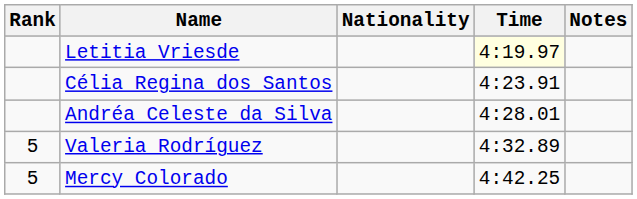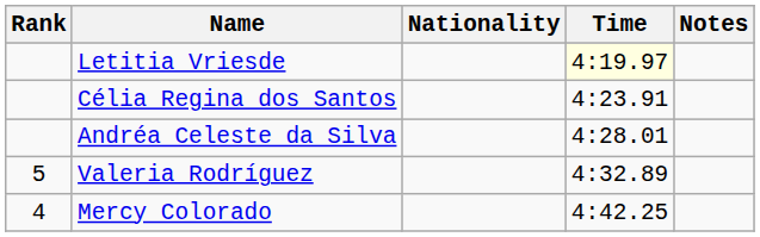Mercy Colorado | Rank: 5 -> 4
